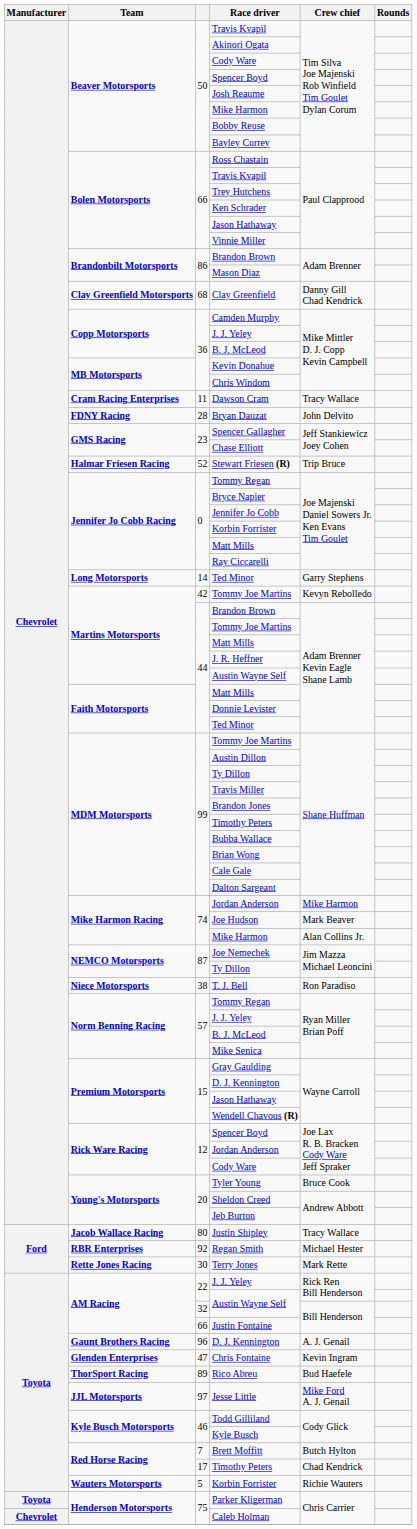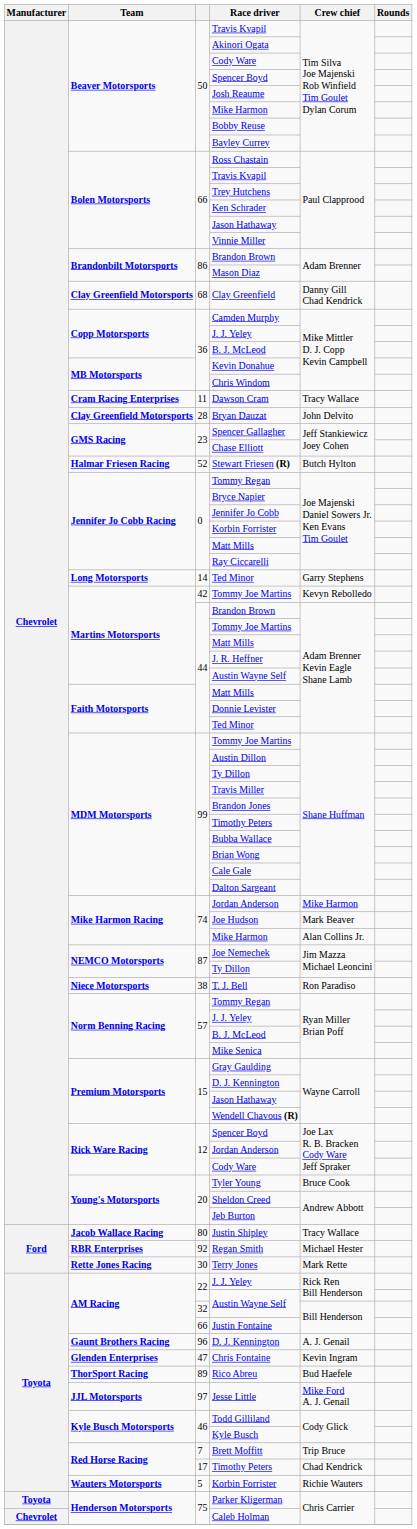Bryan Dauzat | Team: FDNY Racing -> Clay Greenfield Motorsports
Stewart Friesen (R) | Crew chief: Trip Bruce -> Butch Hylton
Brett Moffitt | Crew chief: Butch Hylton -> Trip Bruce
